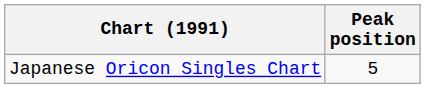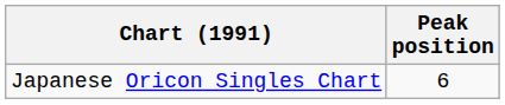Japanese Oricon Singles Chart | Peak position: 5 -> 6
